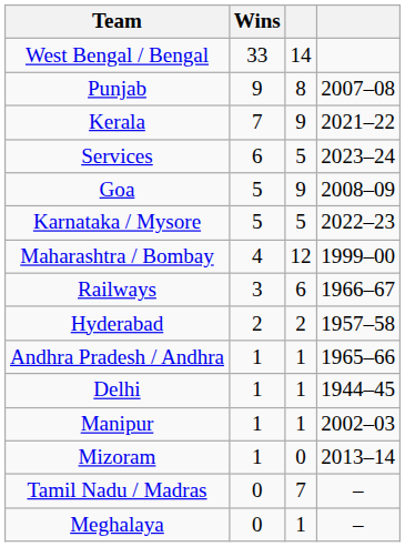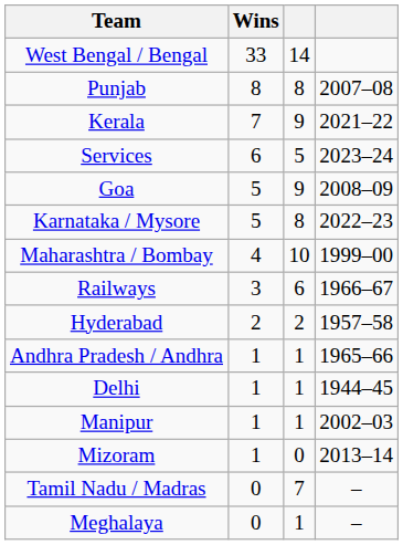Punjab | Wins: 9 -> 8
Karnataka / Mysore | column 3: 5 -> 8
Maharashtra / Bombay | column 3: 12 -> 10
